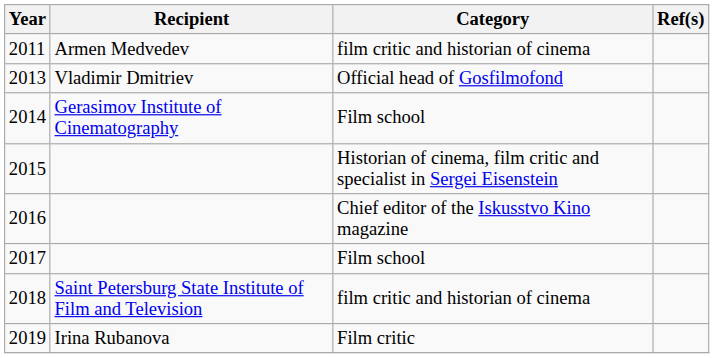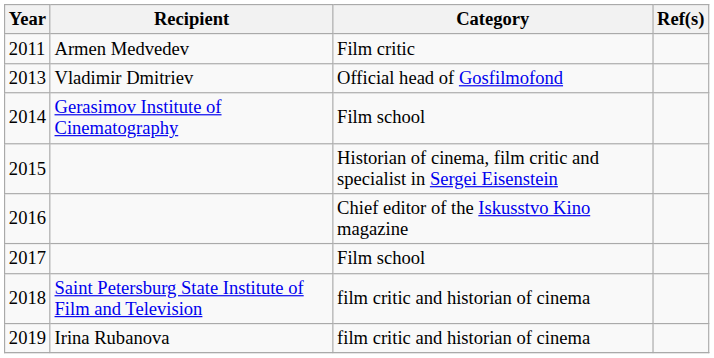2011 | Category: film critic and historian of cinema -> Film critic
2019 | Category: Film critic -> film critic and historian of cinema
